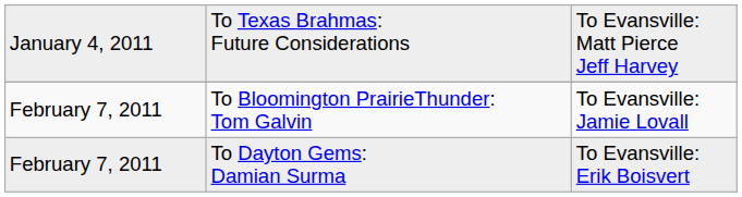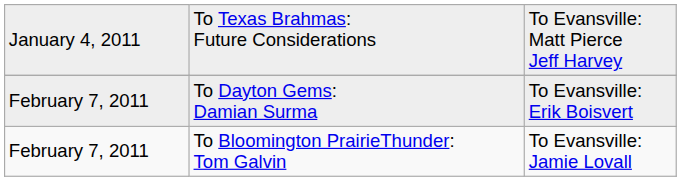rows swapped: To Bloomington PrairieThunder: Tom Galvin <-> To Dayton Gems: Damian Surma
